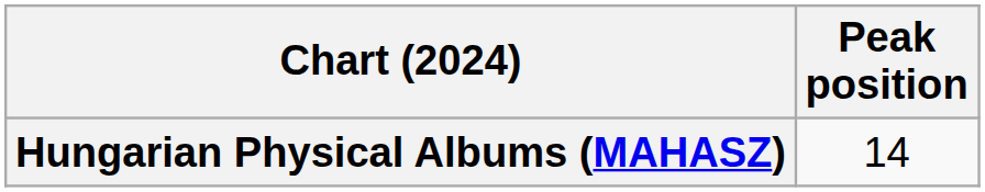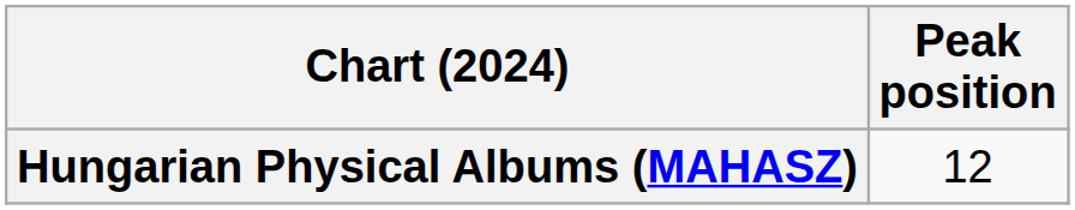Hungarian Physical Albums (MAHASZ) | Peak position: 14 -> 12
